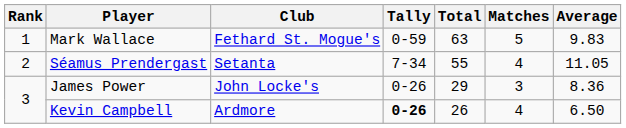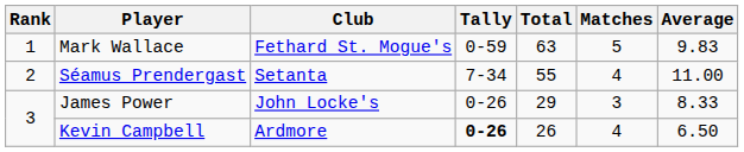Séamus Prendergast | Average: 11.05 -> 11.00
James Power | Average: 8.36 -> 8.33
